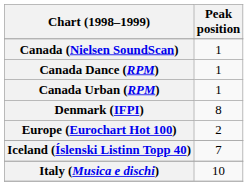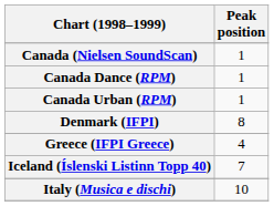- row: Europe (Eurochart Hot 100) | 2
+ row: Greece (IFPI Greece) | 4
